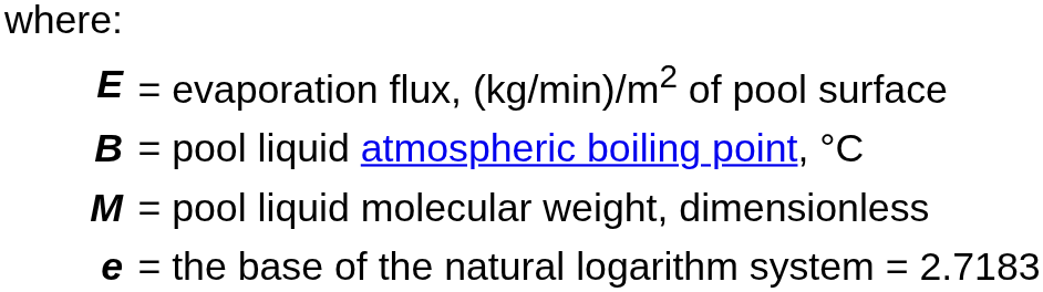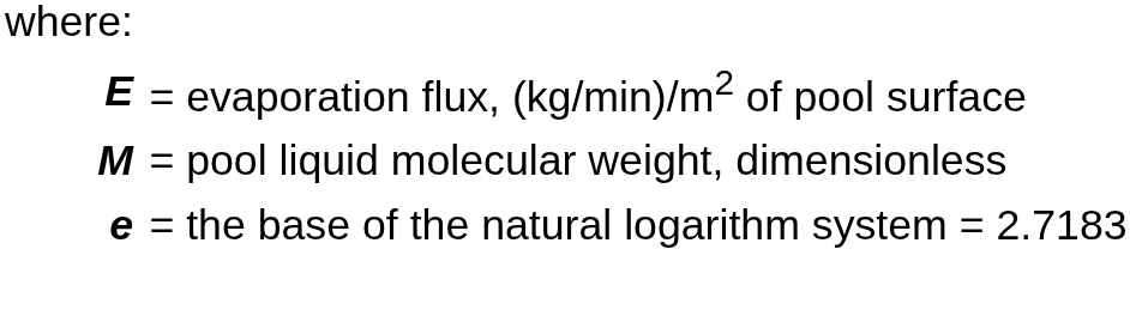- row: B | = pool liquid atmospheric boiling point, °C
